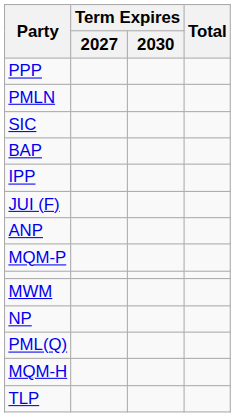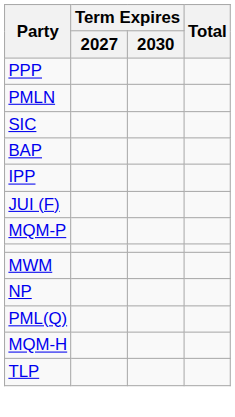- row: ANP
